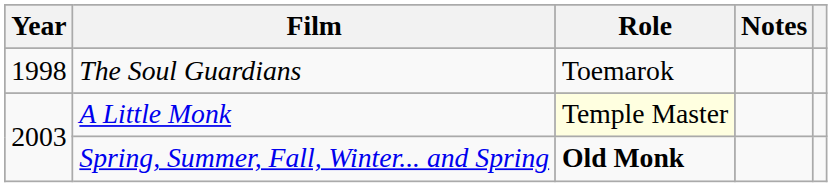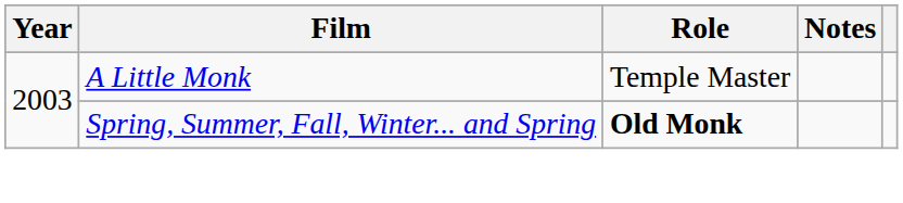- row: 1998 | The Soul Guardians | Toemarok
A Little Monk | Role: lightyellow background -> no background
